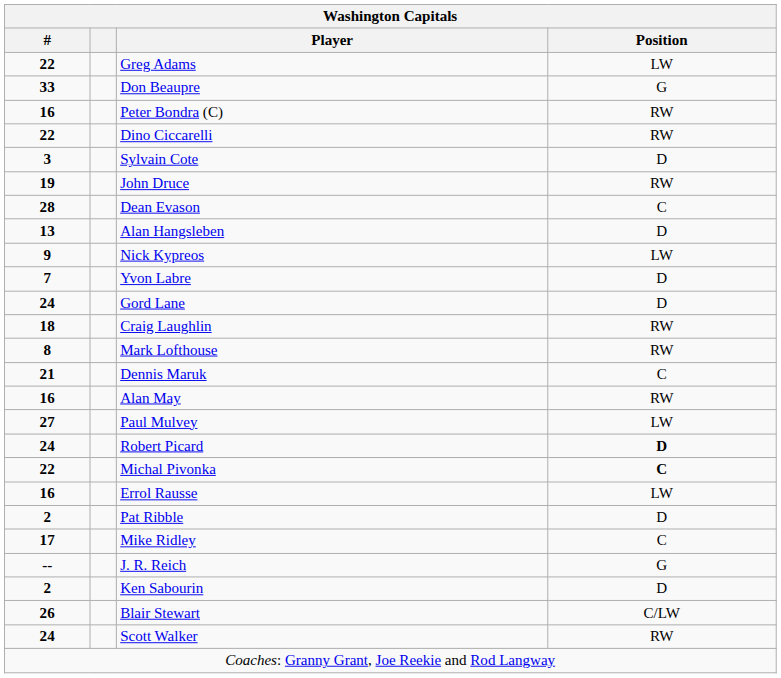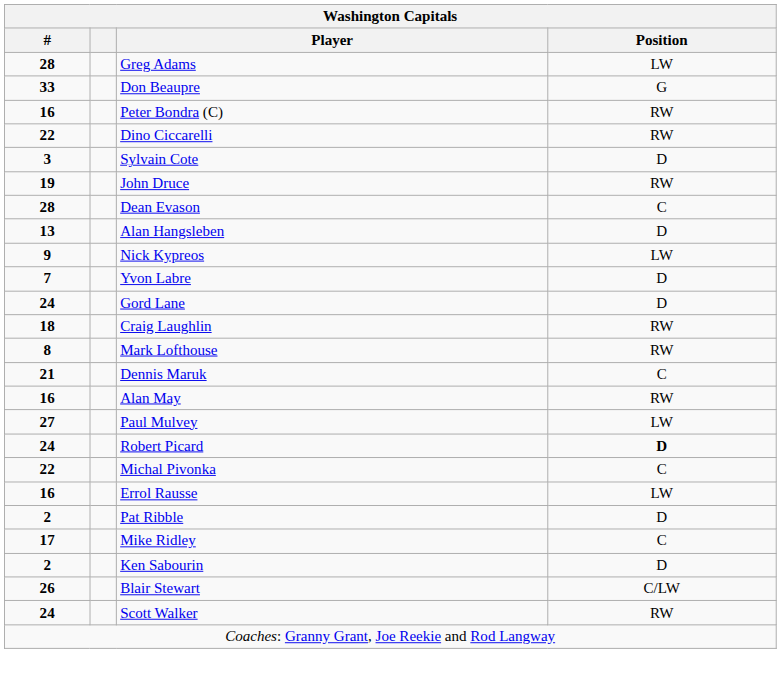Greg Adams | #: 22 -> 28
Michal Pivonka | Position: bold -> normal
- row: -- | J. R. Reich | G
